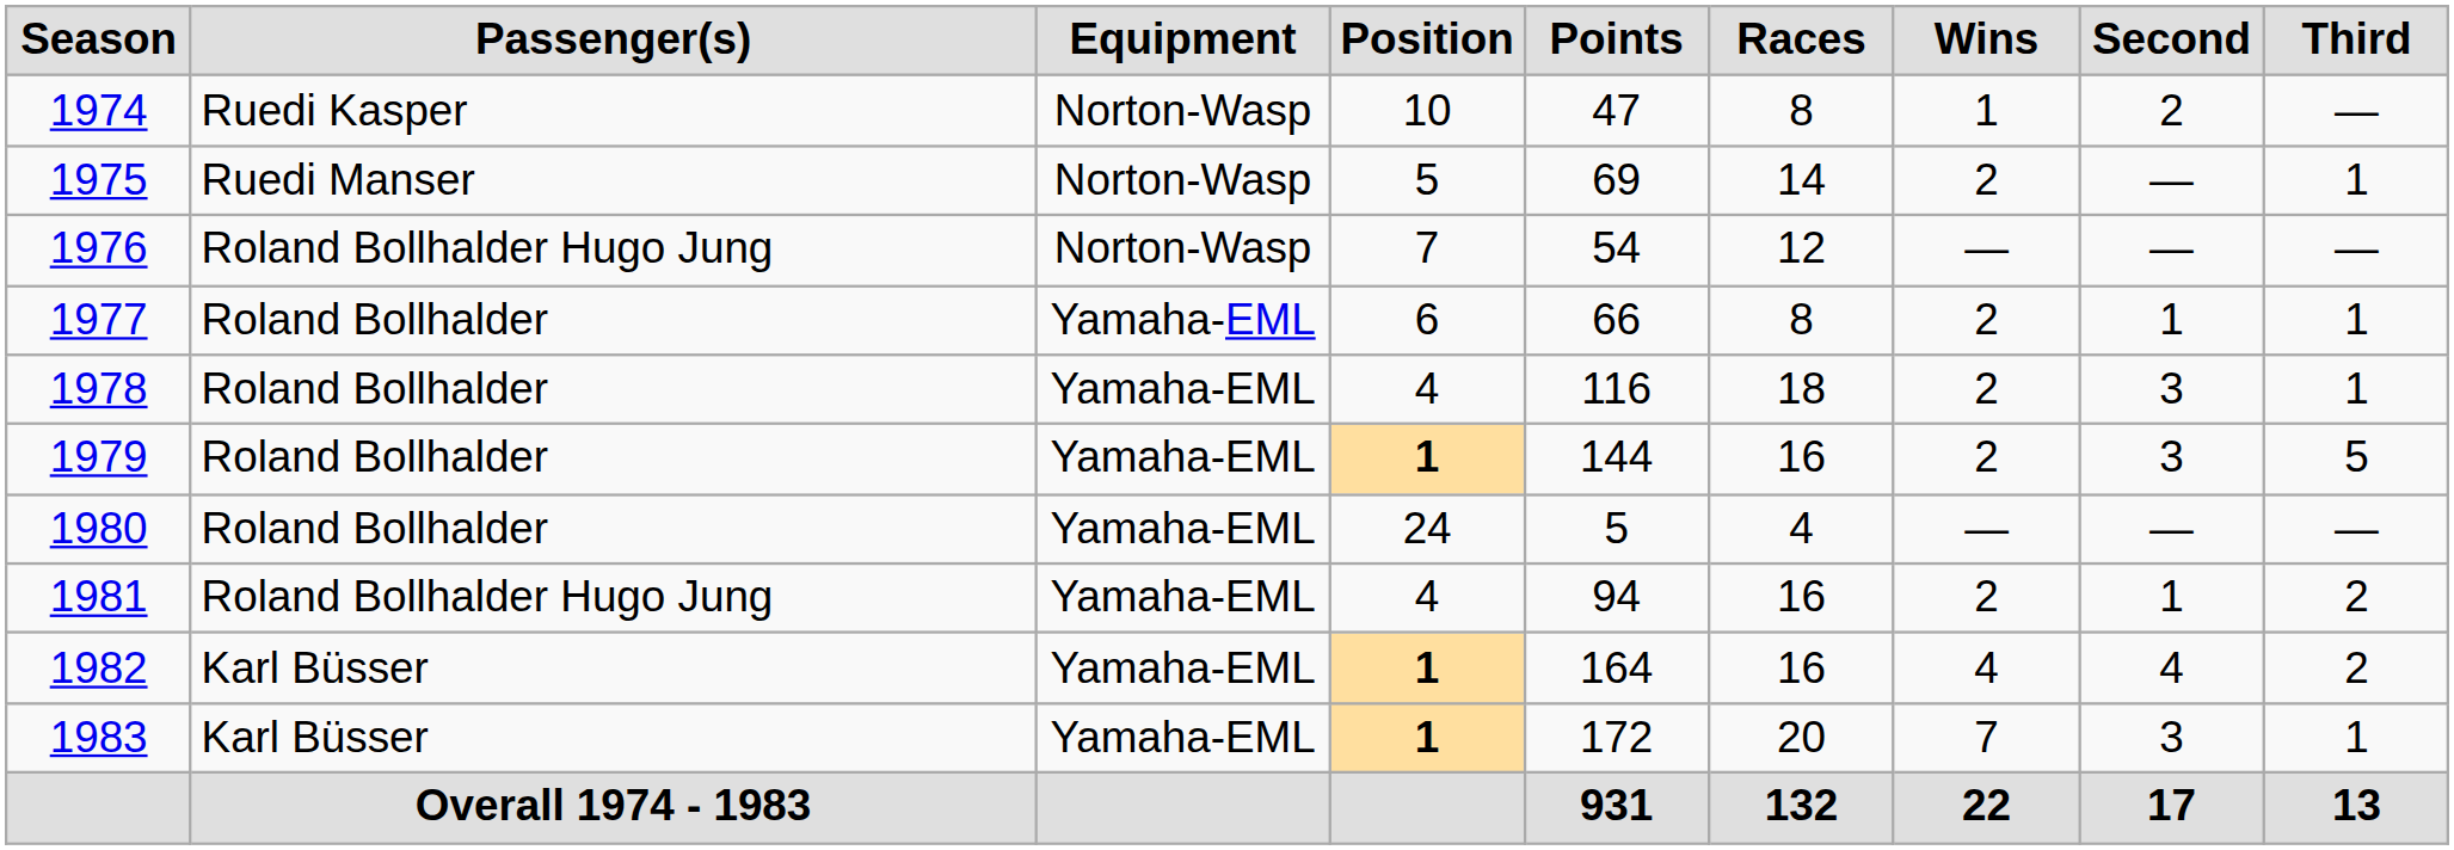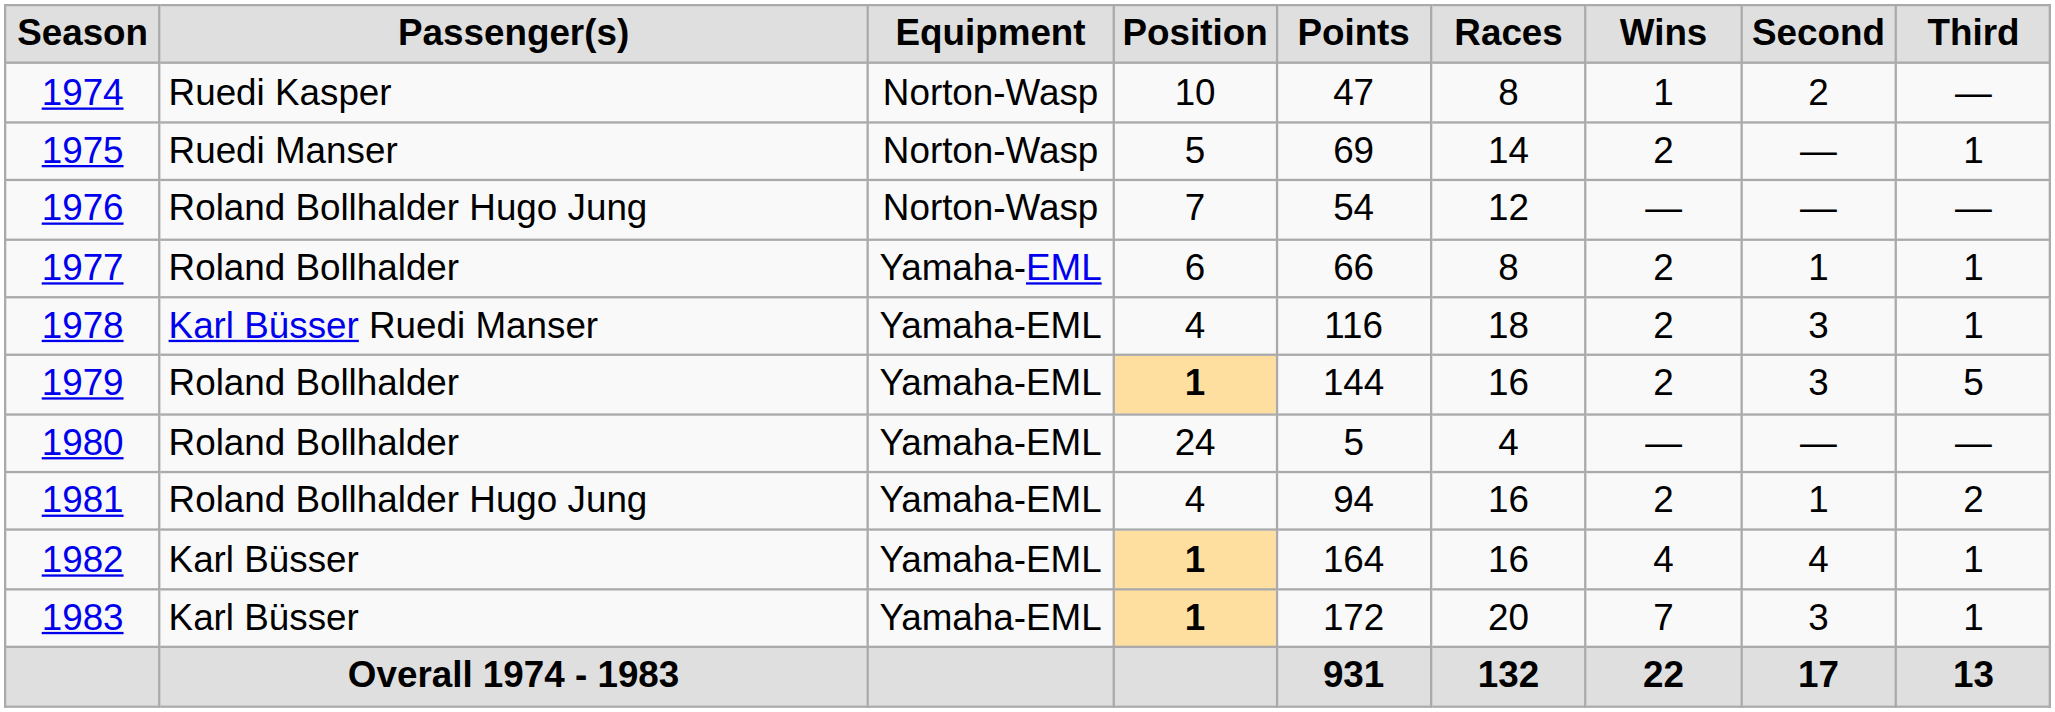1978 | Passenger(s): Roland Bollhalder -> Karl Büsser Ruedi Manser
1982 | Third: 2 -> 1
